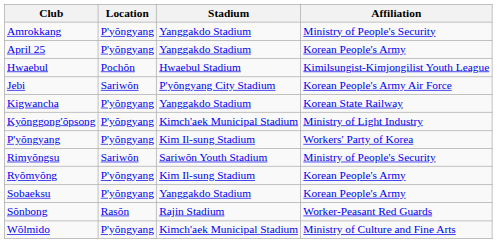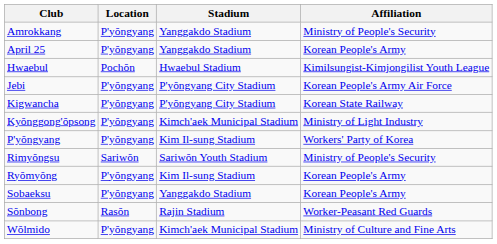Jebi | Location: Sariwŏn -> P'yŏngyang
Kigwancha | Stadium: Yanggakdo Stadium -> P'yŏngyang City Stadium
